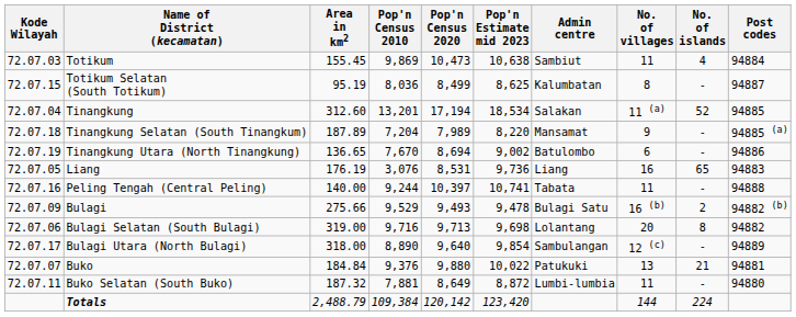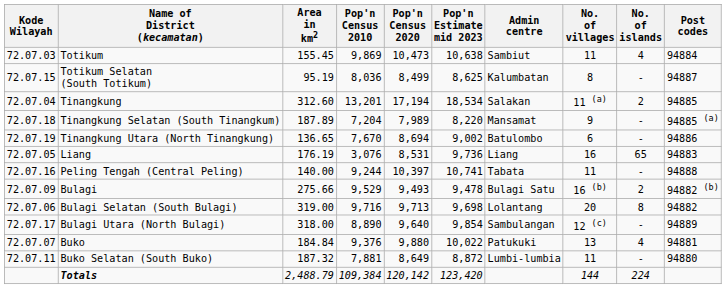Tinangkung | No. of islands: 52 -> 2
Buko | No. of islands: 21 -> 4
